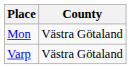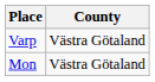rows swapped: Mon <-> Varp
